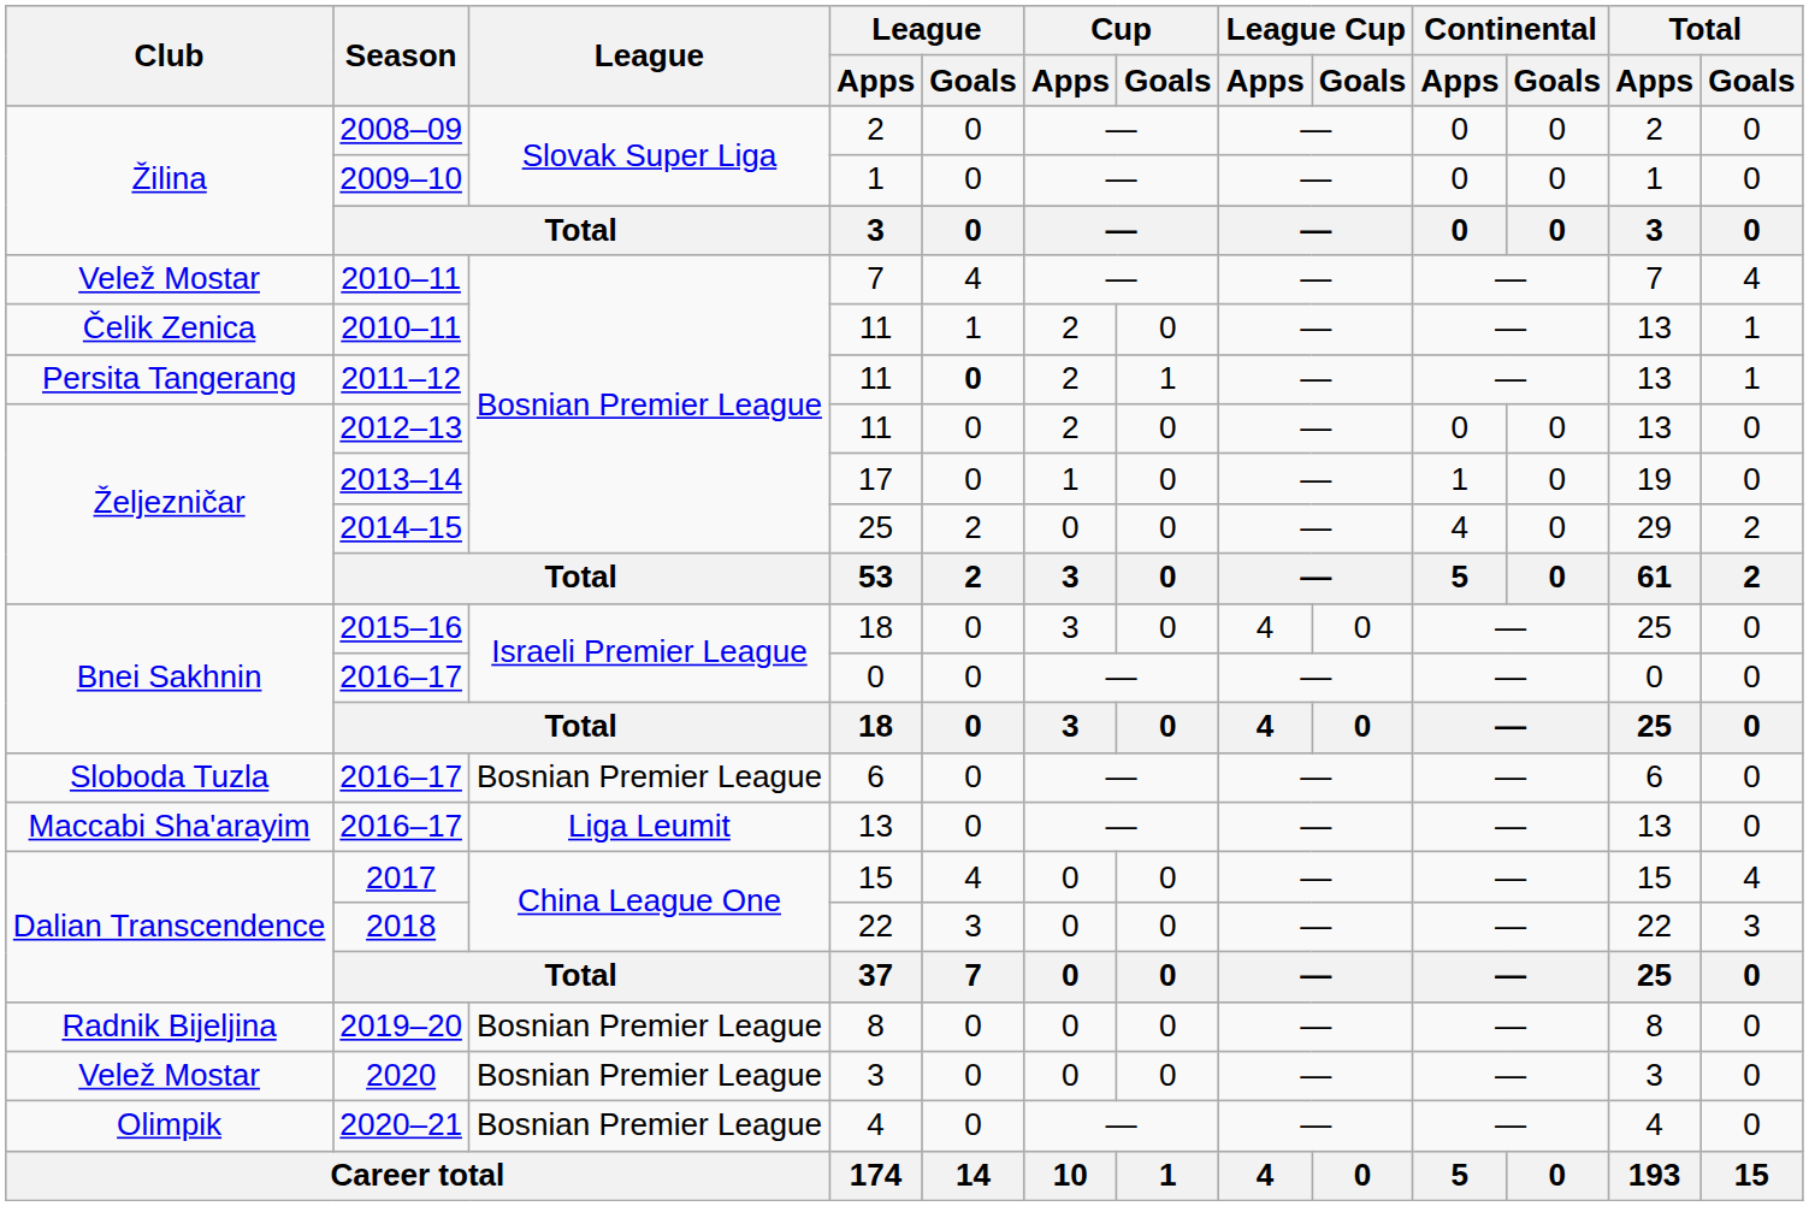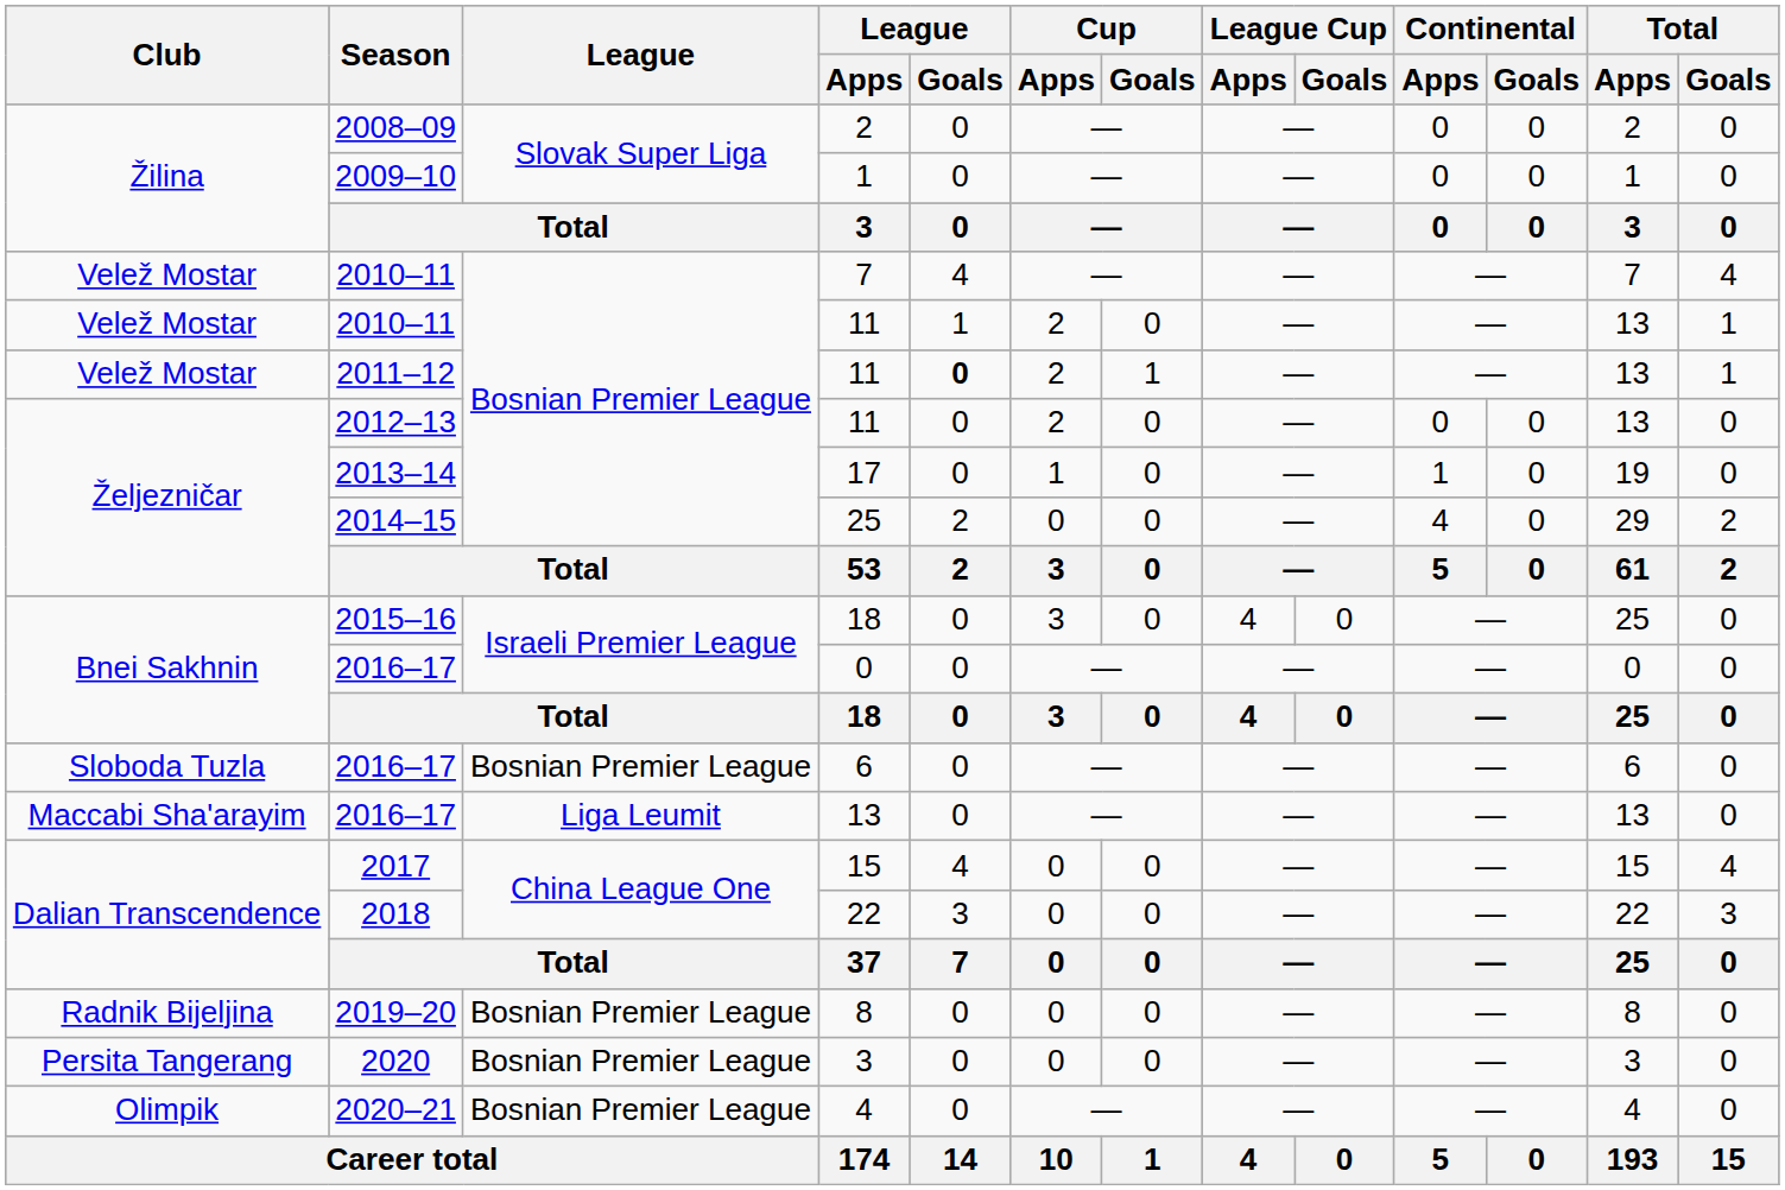2010–11 / 11 | Club: Čelik Zenica -> Velež Mostar
2011–12 / 11 | Club: Persita Tangerang -> Velež Mostar
2020 / 3 | Club: Velež Mostar -> Persita Tangerang
